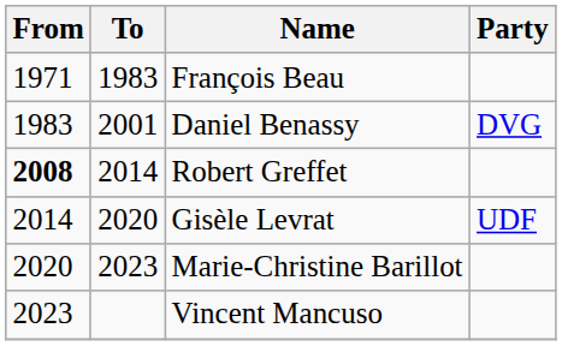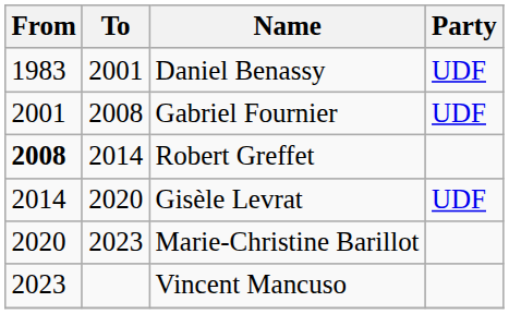- row: 1971 | 1983 | François Beau
Daniel Benassy | Party: DVG -> UDF
+ row: 2001 | 2008 | Gabriel Fournier | UDF
